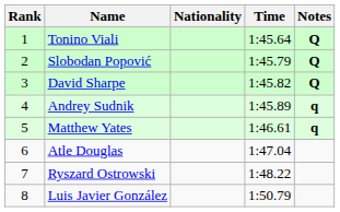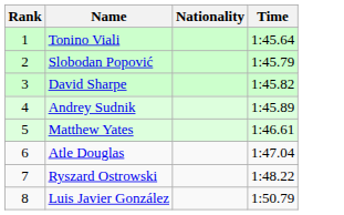- column: Notes | Q | Q | Q | q | q
